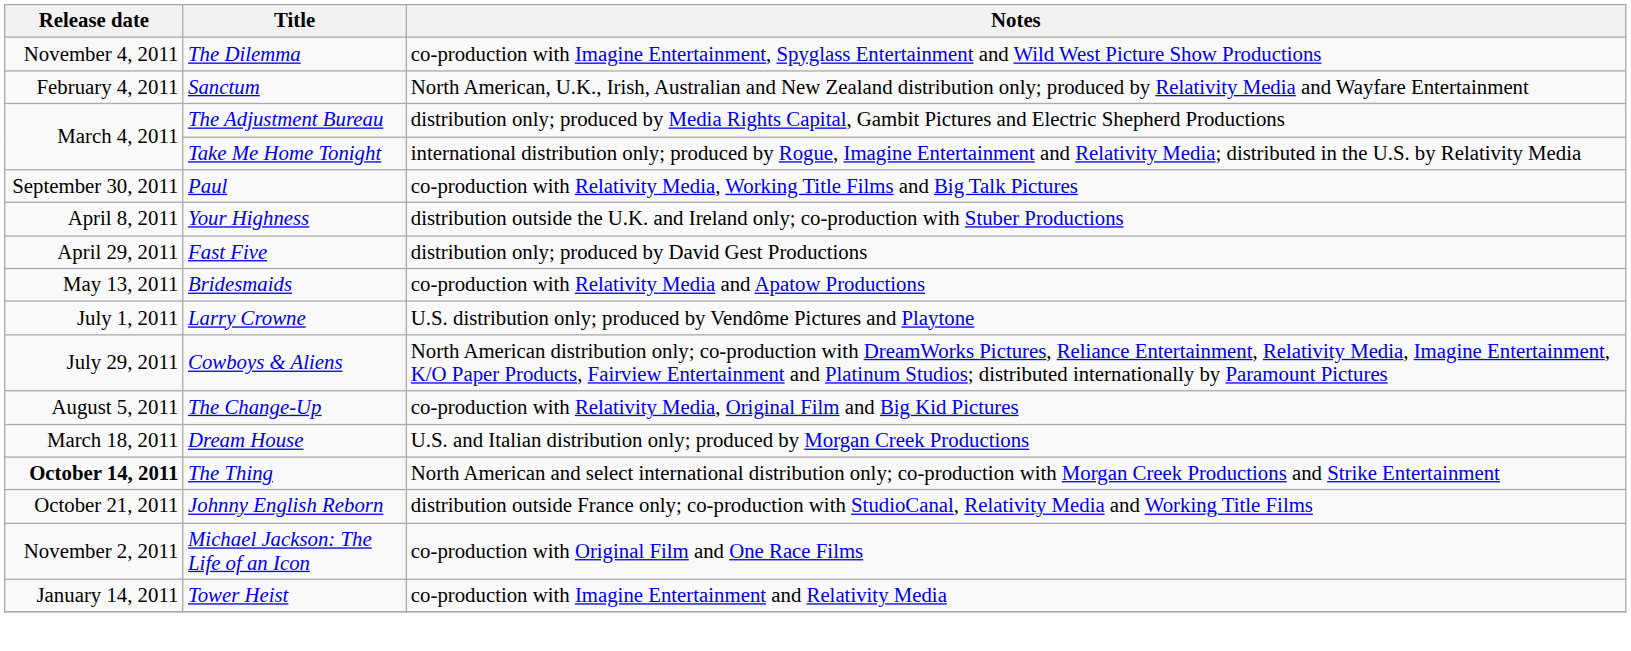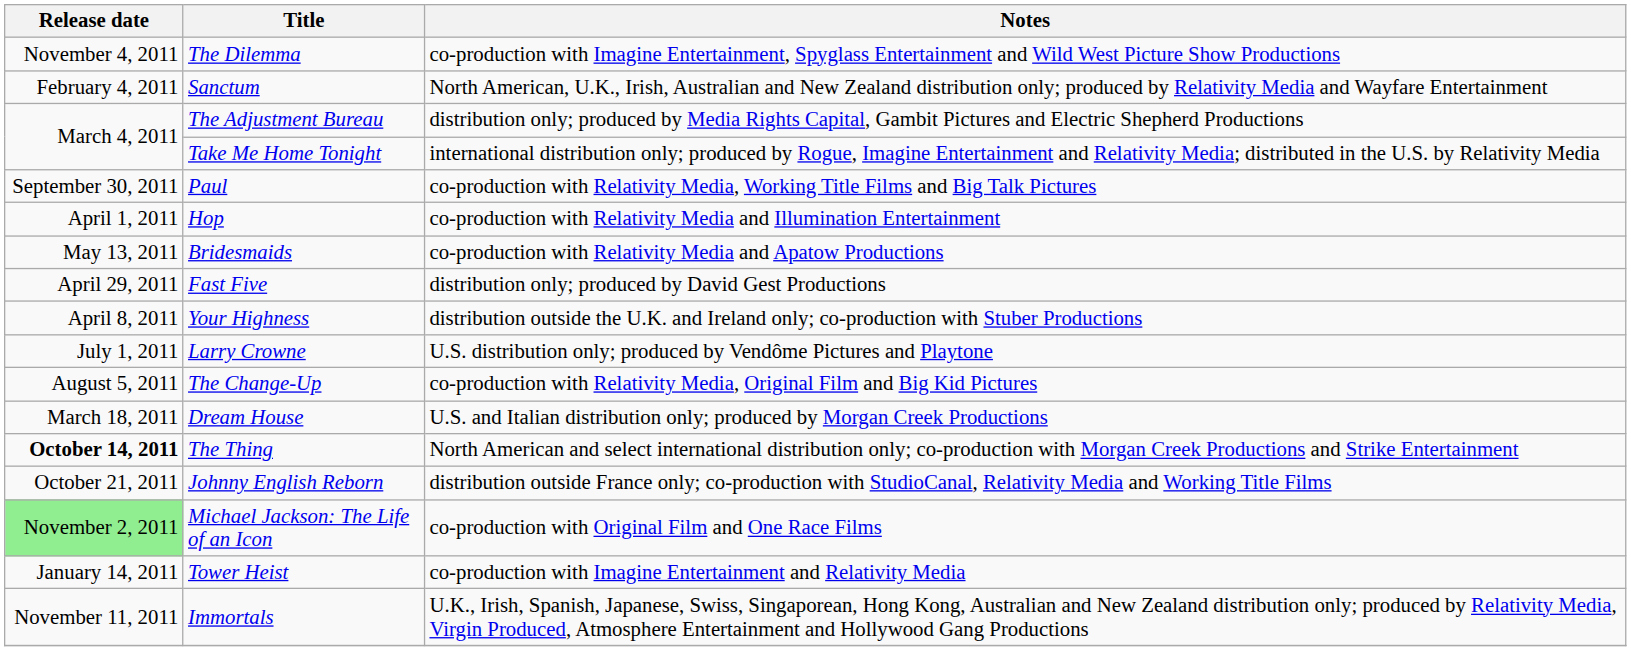+ row: April 1, 2011 | Hop | co-production with Relativity Media and Illumination Entertainment
rows swapped: Your Highness <-> Bridesmaids
- row: July 29, 2011 | Cowboys & Aliens | North American distribution only; co-production with DreamWorks Pictures, Reliance Entertainment, Relativity Media, Imagine Entertainment, K/O Paper Products, Fairview Entertainment and Platinum Studios; distributed internationally by Paramount Pictures
Michael Jackson: The Life of an Icon | Release date: no background -> lightgreen background
+ row: November 11, 2011 | Immortals | U.K., Irish, Spanish, Japanese, Swiss, Singaporean, Hong Kong, Australian and New Zealand distribution only; produced by Relativity Media, Virgin Produced, Atmosphere Entertainment and Hollywood Gang Productions
